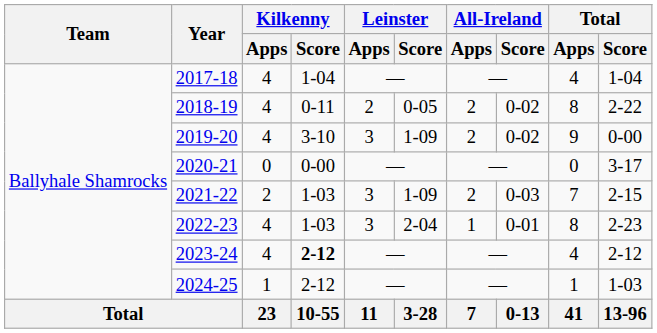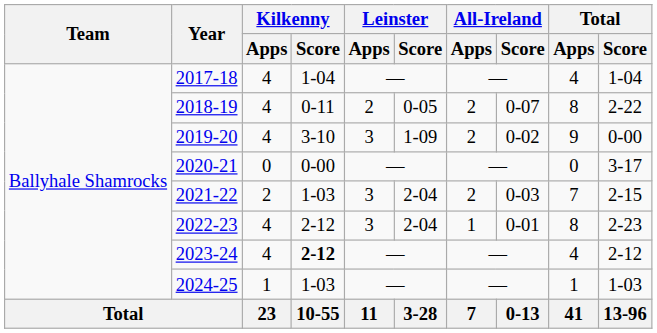2018-19 | All-Ireland / Score: 0-02 -> 0-07
2021-22 | Leinster / Score: 1-09 -> 2-04
2022-23 | Kilkenny / Score: 1-03 -> 2-12
2024-25 | Kilkenny / Score: 2-12 -> 1-03
